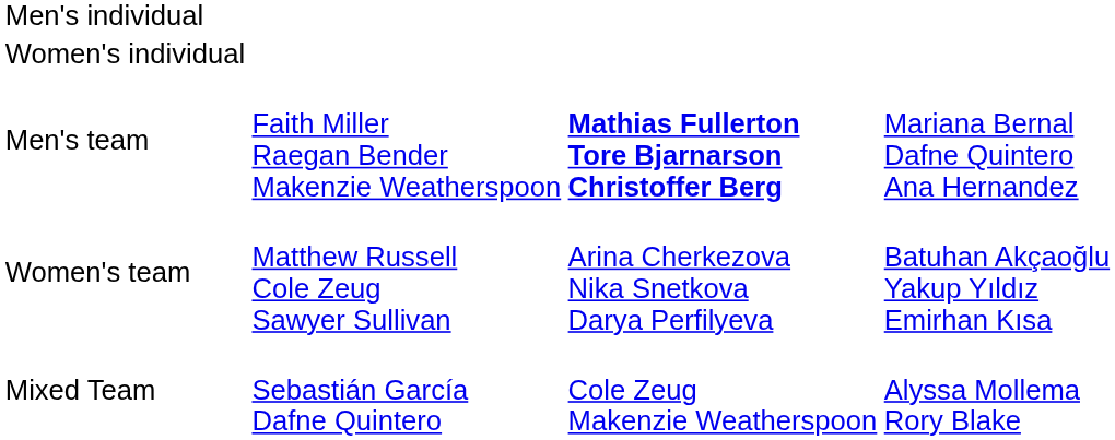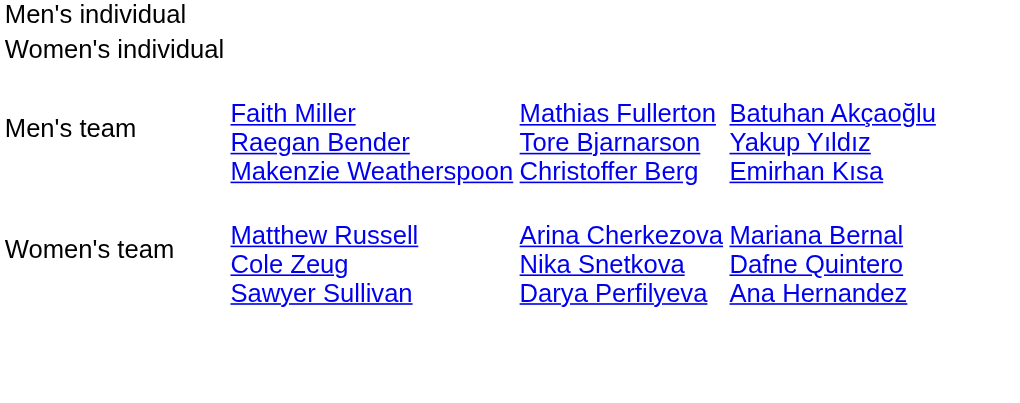Men's team | column 3: bold -> normal
Men's team | column 4: Mariana Bernal Dafne Quintero Ana Hernandez -> Batuhan Akçaoğlu Yakup Yıldız Emirhan Kısa
Women's team | column 4: Batuhan Akçaoğlu Yakup Yıldız Emirhan Kısa -> Mariana Bernal Dafne Quintero Ana Hernandez
- row: Mixed Team | Sebastián García Dafne Quintero | Cole Zeug Makenzie Weatherspoon | Alyssa Mollema Rory Blake
